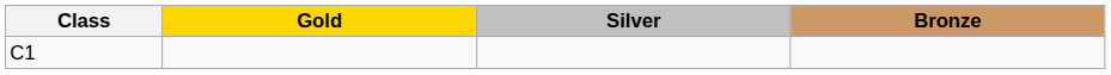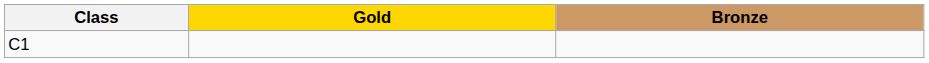- column: Silver
